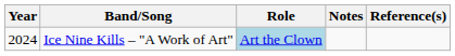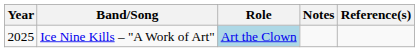Ice Nine Kills – "A Work of Art" | Year: 2024 -> 2025
